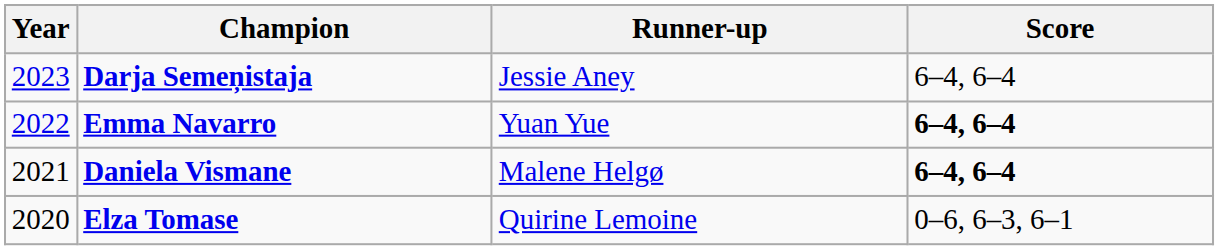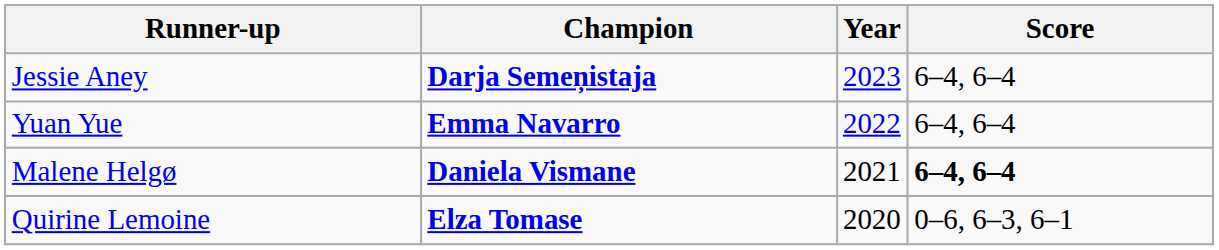columns swapped: Year <-> Runner-up
Emma Navarro | Score: bold -> normal
